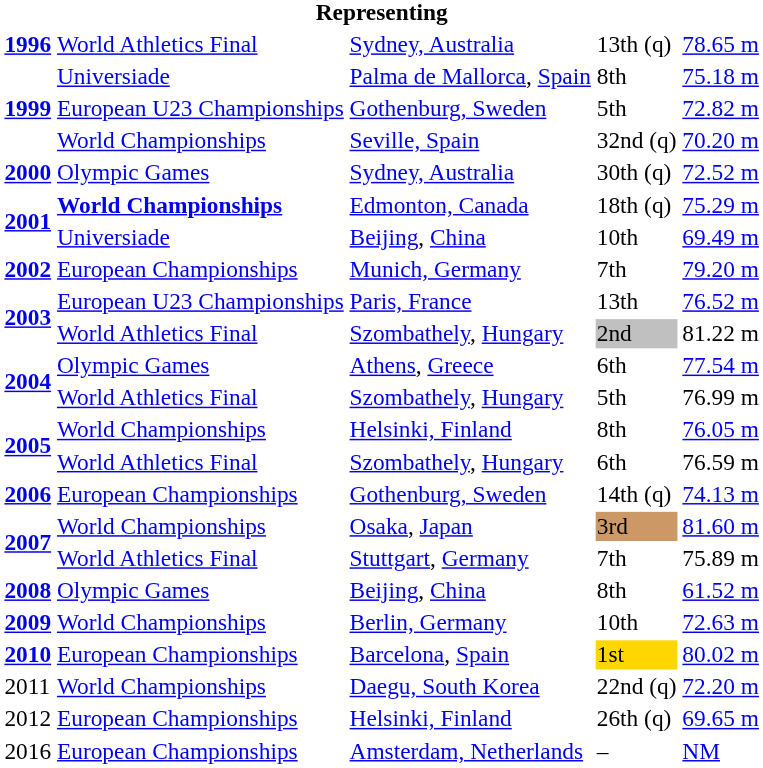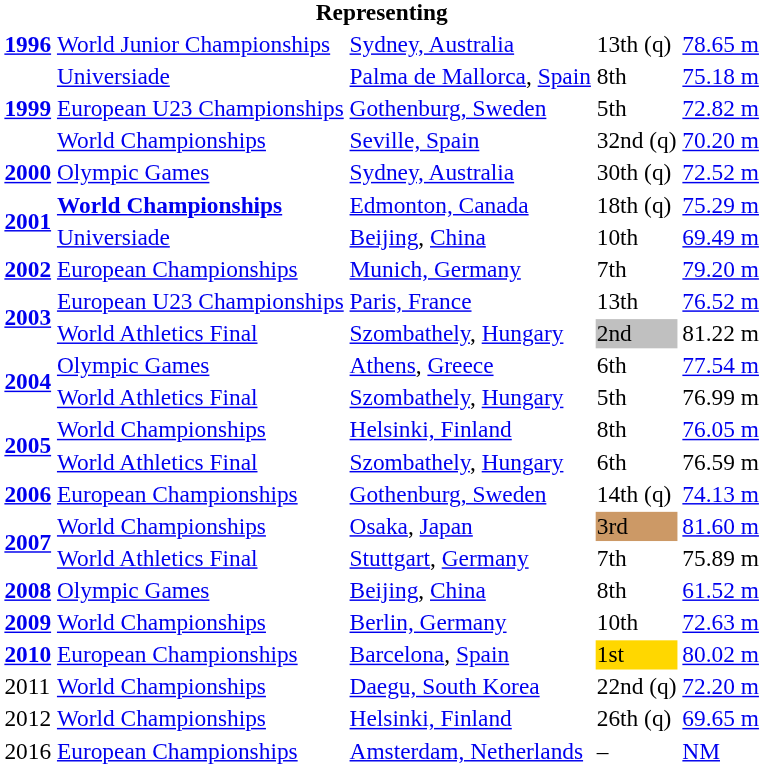Sydney, Australia / 13th (q) | column 2: World Athletics Final -> World Junior Championships
Helsinki, Finland / 26th (q) | column 2: European Championships -> World Championships
